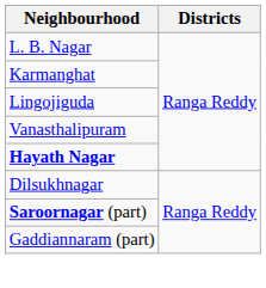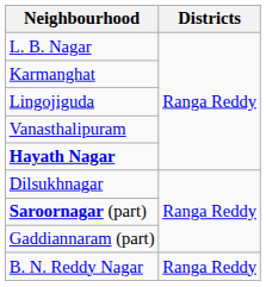+ row: B. N. Reddy Nagar | Ranga Reddy
